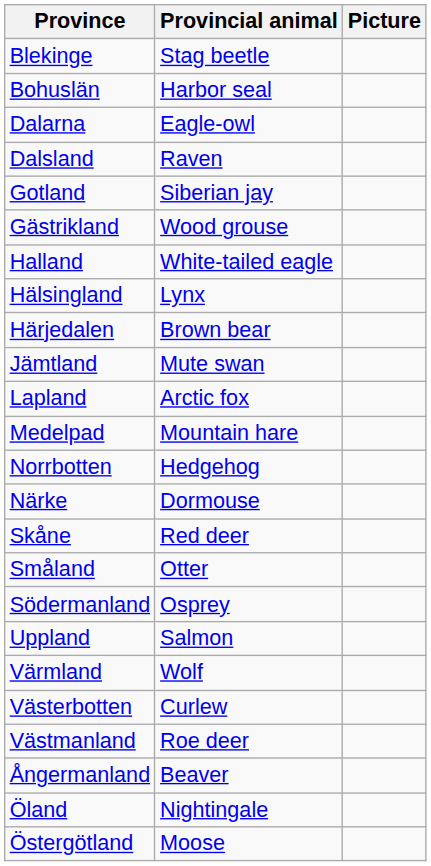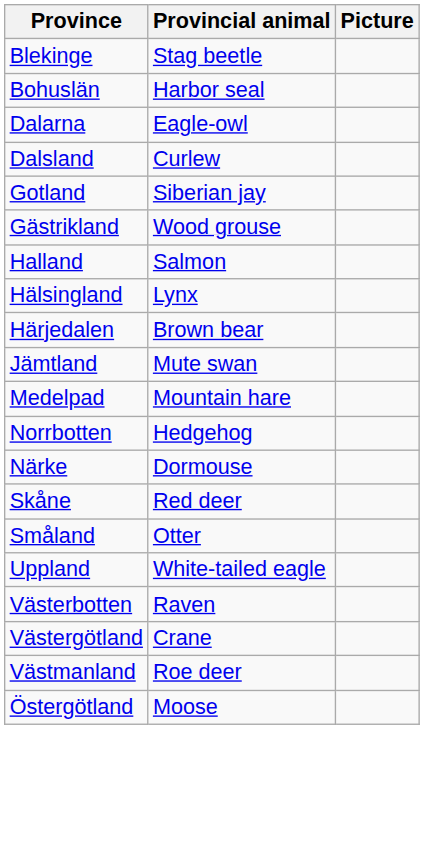Dalsland | Provincial animal: Raven -> Curlew
Halland | Provincial animal: White-tailed eagle -> Salmon
- row: Lapland | Arctic fox
- row: Södermanland | Osprey
Uppland | Provincial animal: Salmon -> White-tailed eagle
- row: Värmland | Wolf
Västerbotten | Provincial animal: Curlew -> Raven
+ row: Västergötland | Crane
- row: Ångermanland | Beaver
- row: Öland | Nightingale
